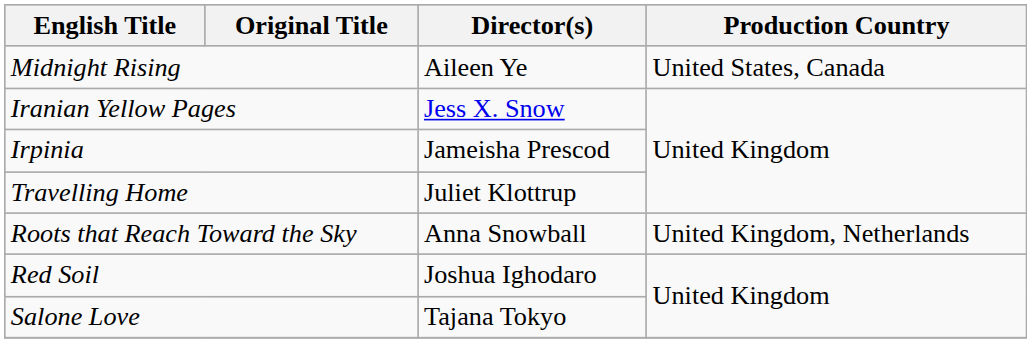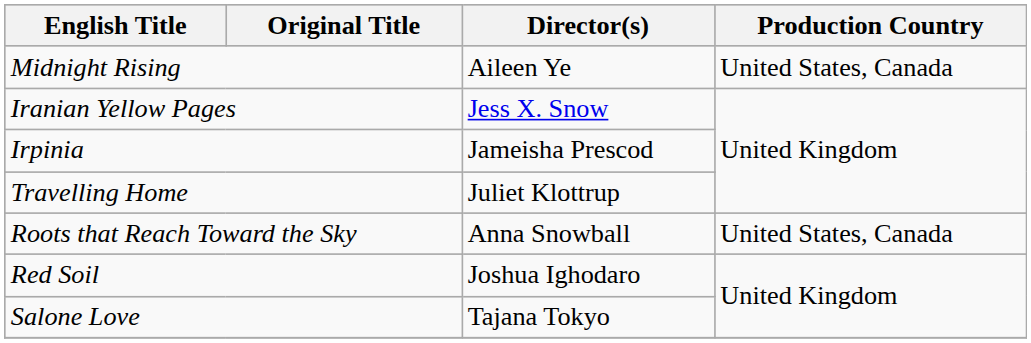Roots that Reach Toward the Sky | Production Country: United Kingdom, Netherlands -> United States, Canada
